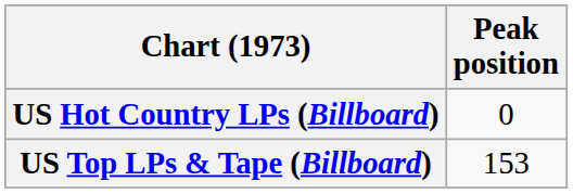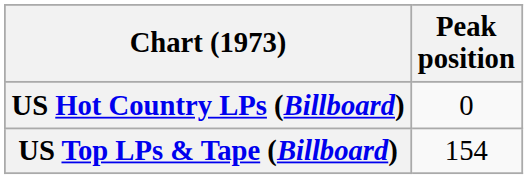US Top LPs & Tape (Billboard) | Peak position: 153 -> 154
